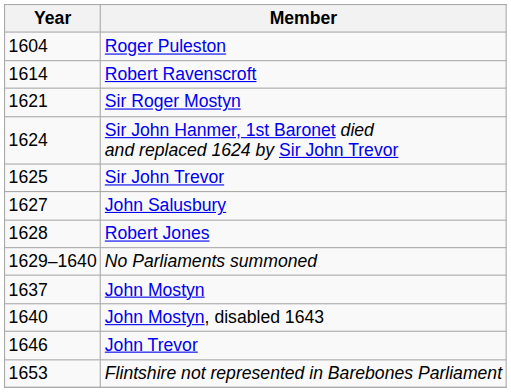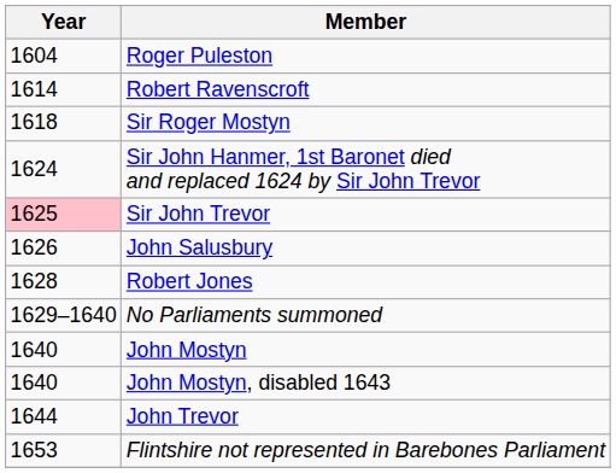Sir Roger Mostyn | Year: 1621 -> 1618
Sir John Trevor | Year: no background -> pink background
John Salusbury | Year: 1627 -> 1626
John Mostyn | Year: 1637 -> 1640
John Trevor | Year: 1646 -> 1644
